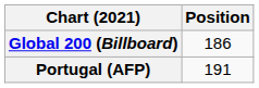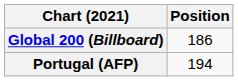Portugal (AFP) | Position: 191 -> 194
